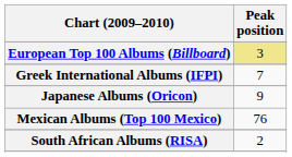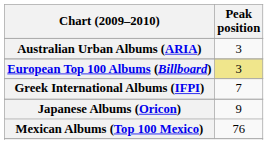+ row: Australian Urban Albums (ARIA) | 3
- row: South African Albums (RISA) | 2
